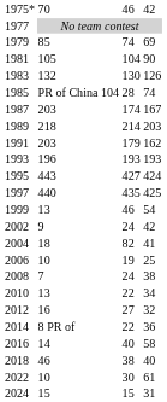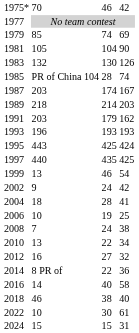1995 | column 3: 427 -> 425
2004 | column 3: 82 -> 28
